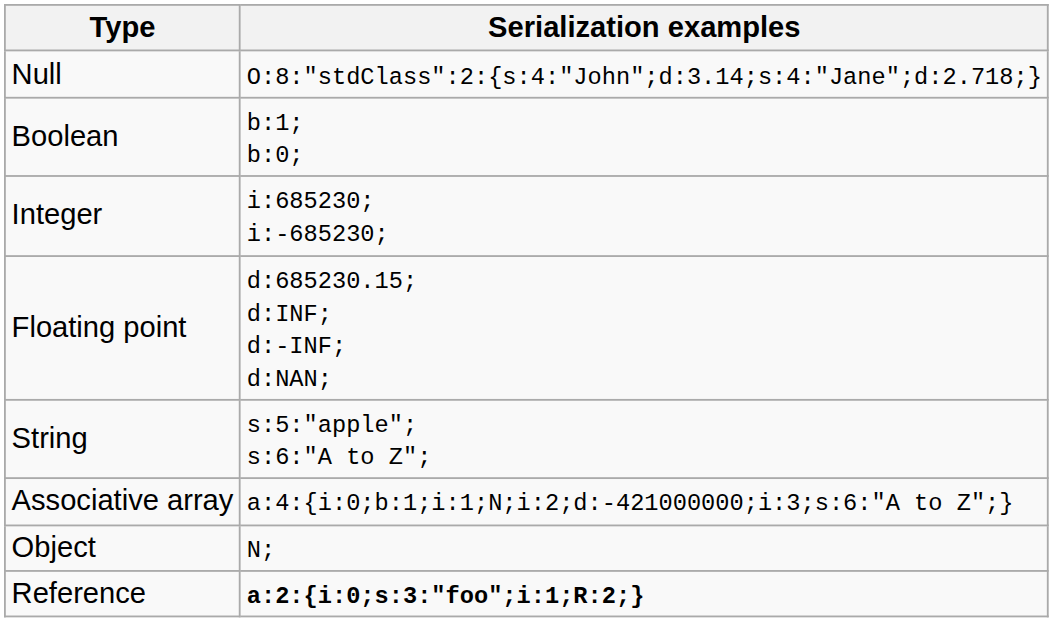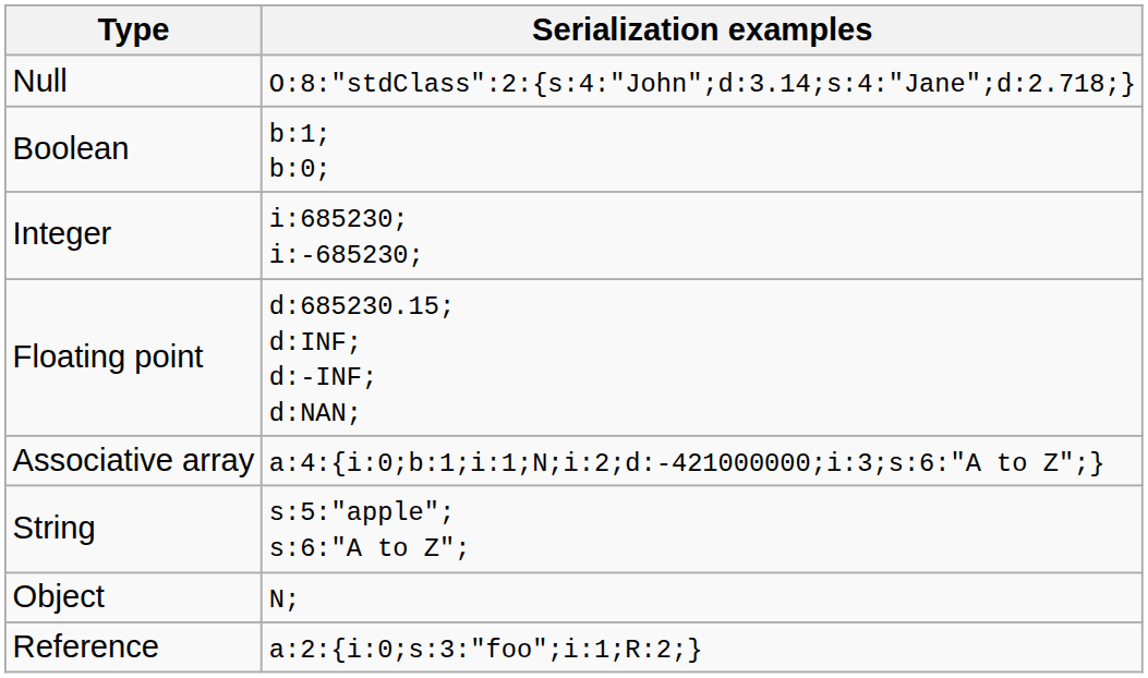rows swapped: String <-> Associative array
Reference | Serialization examples: bold -> normal
